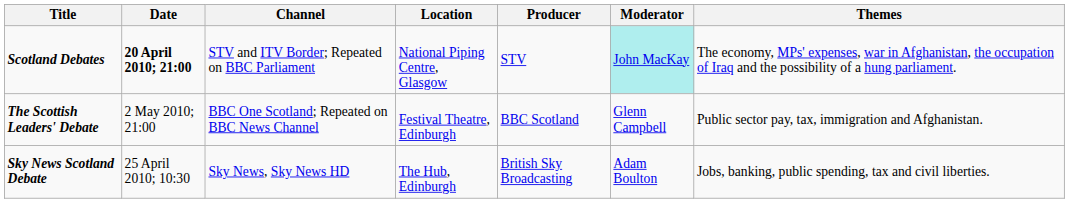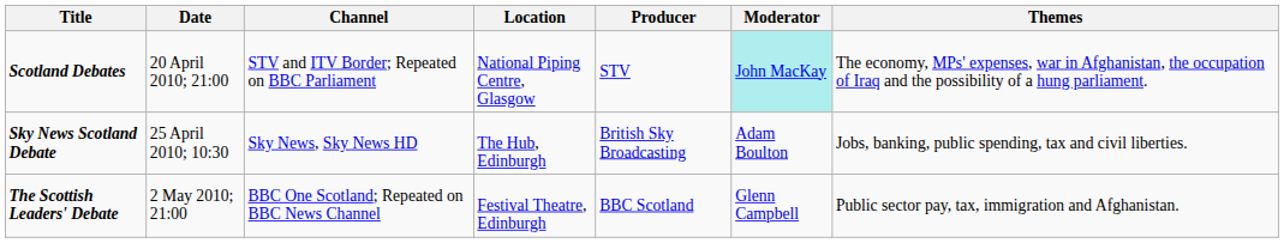Scotland Debates | Date: bold -> normal
rows swapped: Sky News Scotland Debate <-> The Scottish Leaders' Debate
